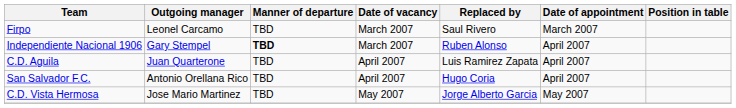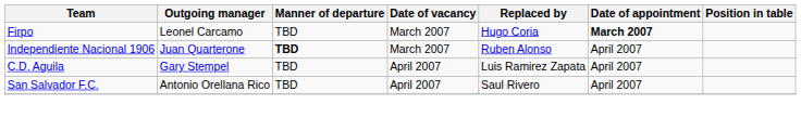Firpo | Replaced by: Saul Rivero -> Hugo Coria
Firpo | Date of appointment: normal -> bold
Independiente Nacional 1906 | Outgoing manager: Gary Stempel -> Juan Quarterone
C.D. Aguila | Outgoing manager: Juan Quarterone -> Gary Stempel
San Salvador F.C. | Replaced by: Hugo Coria -> Saul Rivero
- row: C.D. Vista Hermosa | Jose Mario Martinez | TBD | May 2007 | Jorge Alberto Garcia | May 2007
